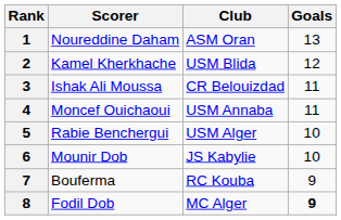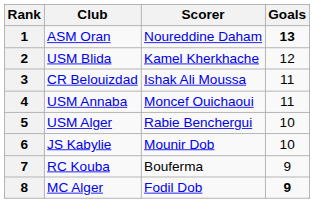columns swapped: Scorer <-> Club
1 | Goals: normal -> bold
